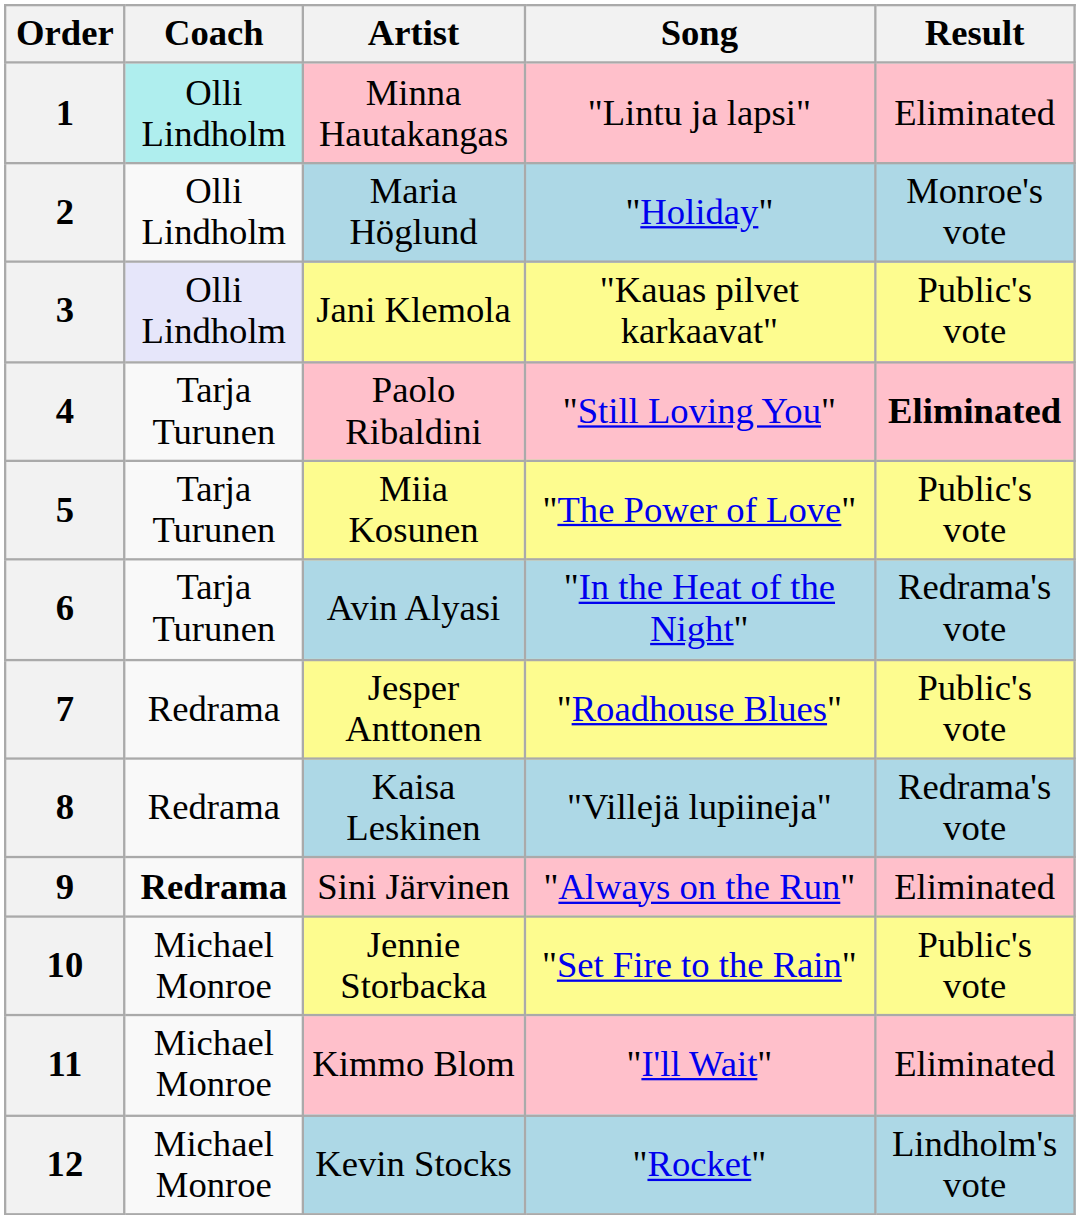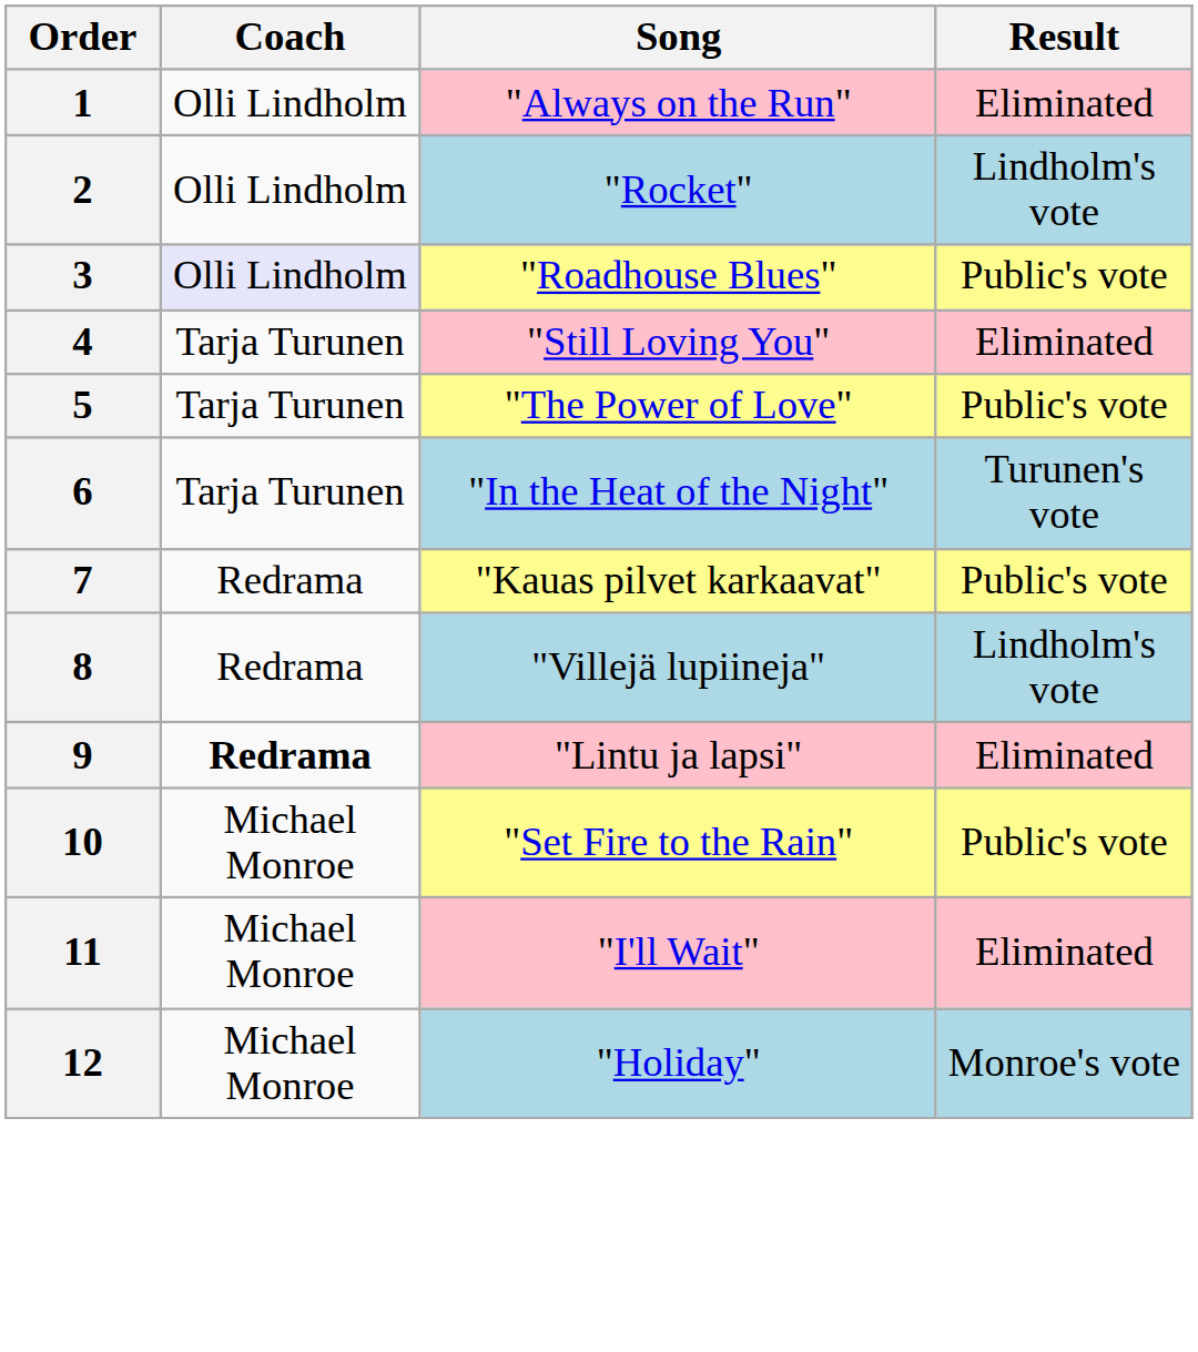- column: Artist | Minna Hautakangas | Maria Höglund | Jani Klemola | Paolo Ribaldini | Miia Kosunen | Avin Alyasi | Jesper Anttonen | Kaisa Leskinen | Sini Järvinen | Jennie Storbacka | Kimmo Blom | Kevin Stocks
1 | Coach: paleturquoise background -> no background
1 | Song: "Lintu ja lapsi" -> "Always on the Run"
2 | Song: "Holiday" -> "Rocket"
2 | Result: Monroe's vote -> Lindholm's vote
3 | Song: "Kauas pilvet karkaavat" -> "Roadhouse Blues"
4 | Result: bold -> normal
6 | Result: Redrama's vote -> Turunen's vote
7 | Song: "Roadhouse Blues" -> "Kauas pilvet karkaavat"
8 | Result: Redrama's vote -> Lindholm's vote
9 | Song: "Always on the Run" -> "Lintu ja lapsi"
12 | Song: "Rocket" -> "Holiday"
12 | Result: Lindholm's vote -> Monroe's vote
